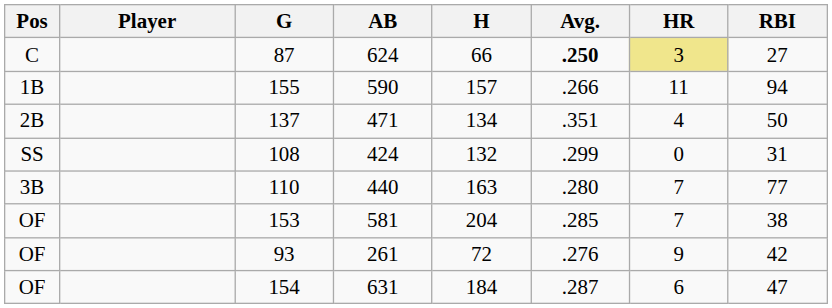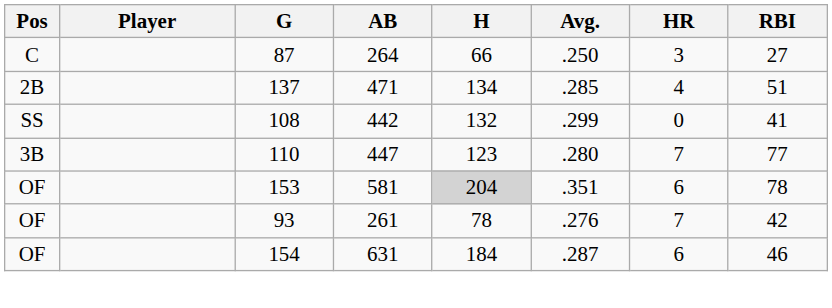87 | AB: 624 -> 264
87 | Avg.: bold -> normal
87 | HR: khaki background -> no background
- row: 1B | 155 | 590 | 157 | .266 | 11 | 94
137 | Avg.: .351 -> .285
137 | RBI: 50 -> 51
108 | AB: 424 -> 442
108 | RBI: 31 -> 41
110 | AB: 440 -> 447
110 | H: 163 -> 123
153 | H: no background -> lightgrey background
153 | Avg.: .285 -> .351
153 | HR: 7 -> 6
153 | RBI: 38 -> 78
93 | H: 72 -> 78
93 | HR: 9 -> 7
154 | RBI: 47 -> 46
